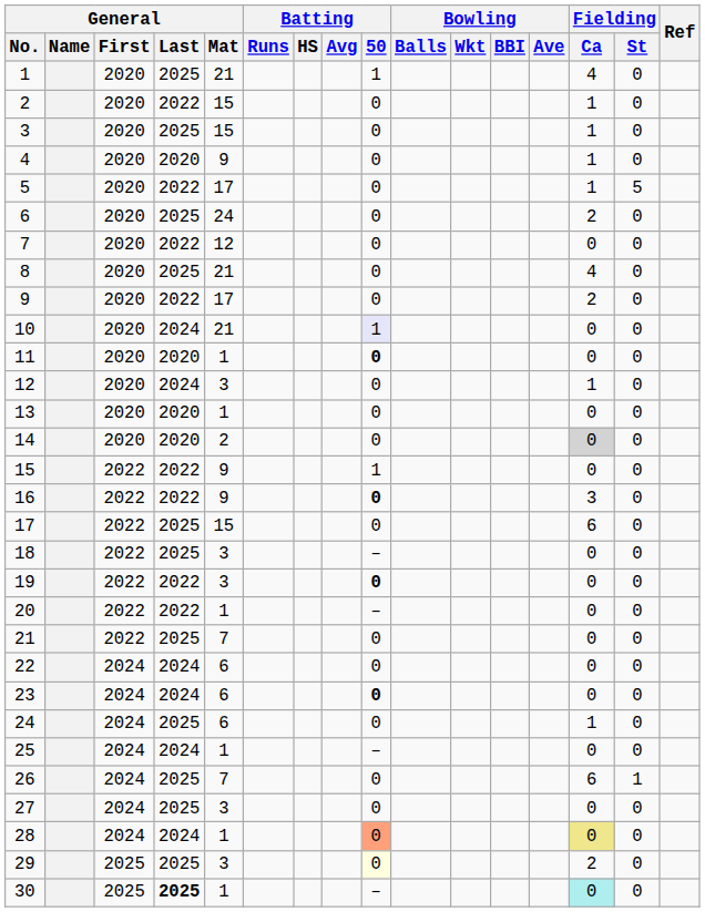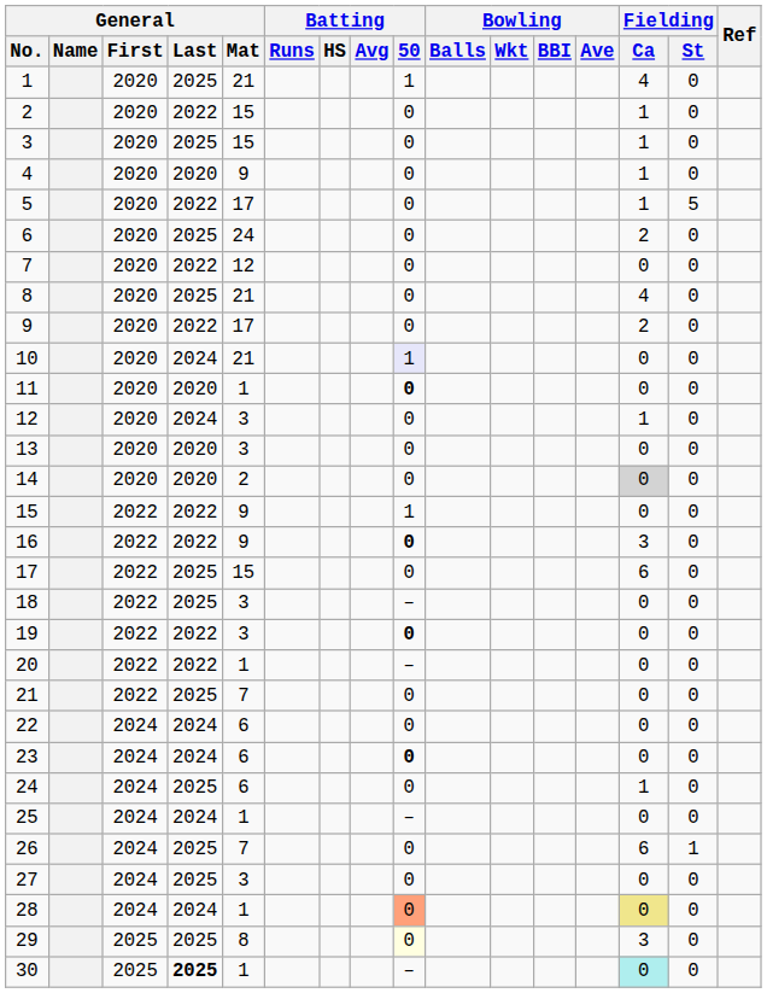13 | General / Mat: 1 -> 3
29 | General / Mat: 3 -> 8
29 | Fielding / Ca: 2 -> 3
